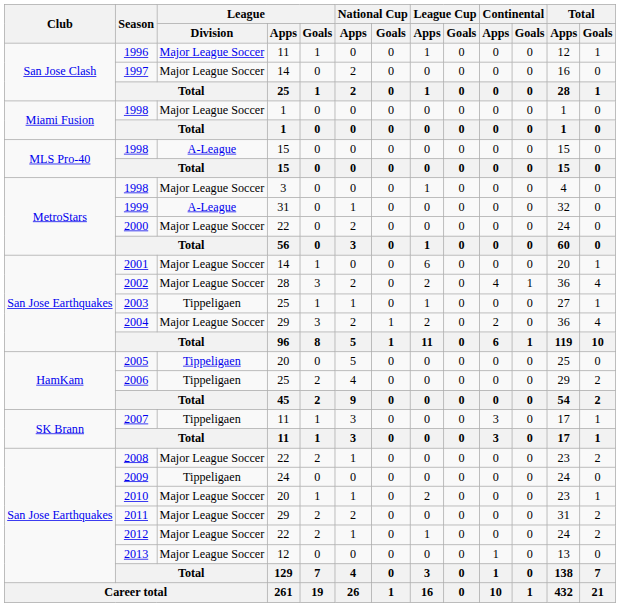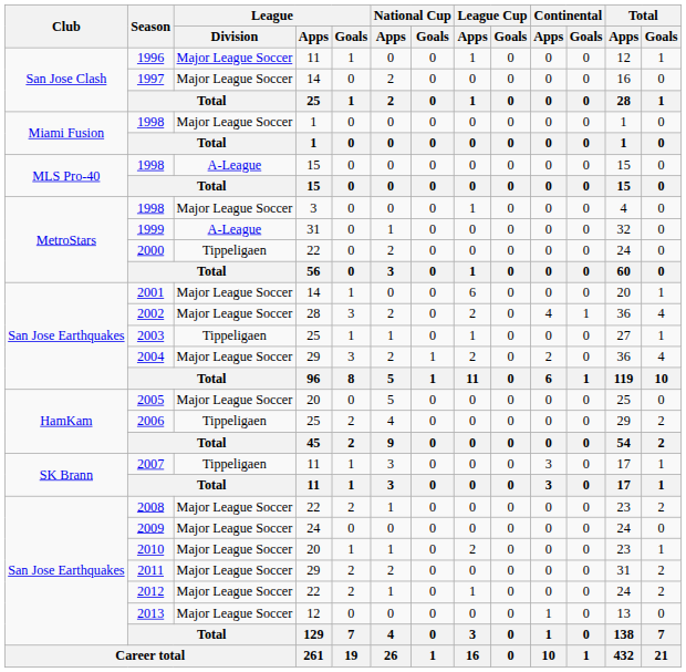2000 | League / Division: Major League Soccer -> Tippeligaen
2005 | League / Division: Tippeligaen -> Major League Soccer
2009 | League / Division: Tippeligaen -> Major League Soccer
